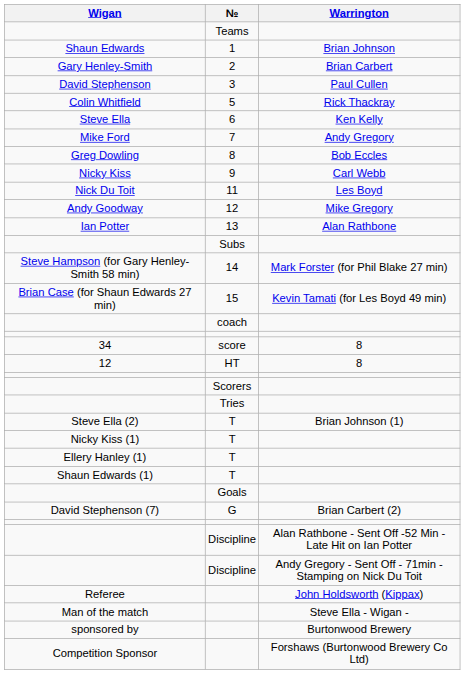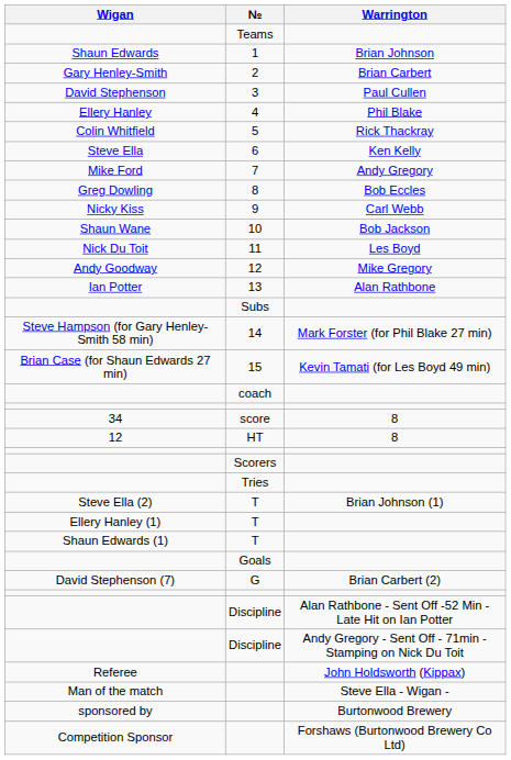+ row: Ellery Hanley | 4 | Phil Blake
+ row: Shaun Wane | 10 | Bob Jackson
- row: Nicky Kiss (1) | T
